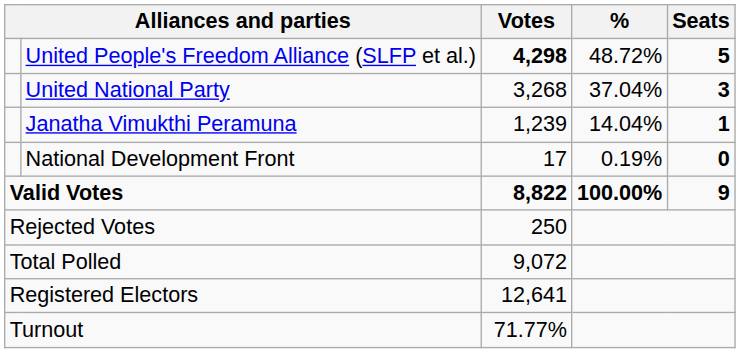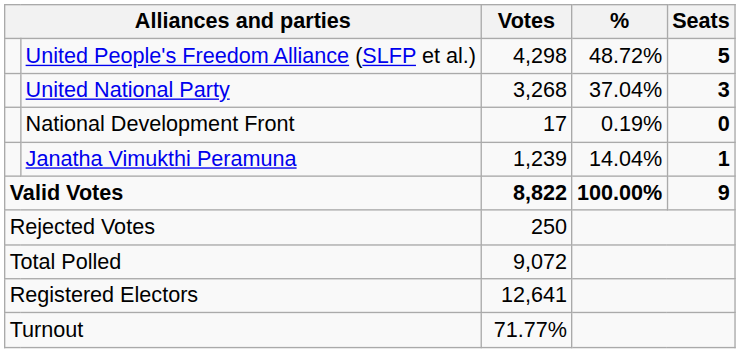United People's Freedom Alliance (SLFP et al.) | Votes: bold -> normal
rows swapped: Janatha Vimukthi Peramuna <-> National Development Front
